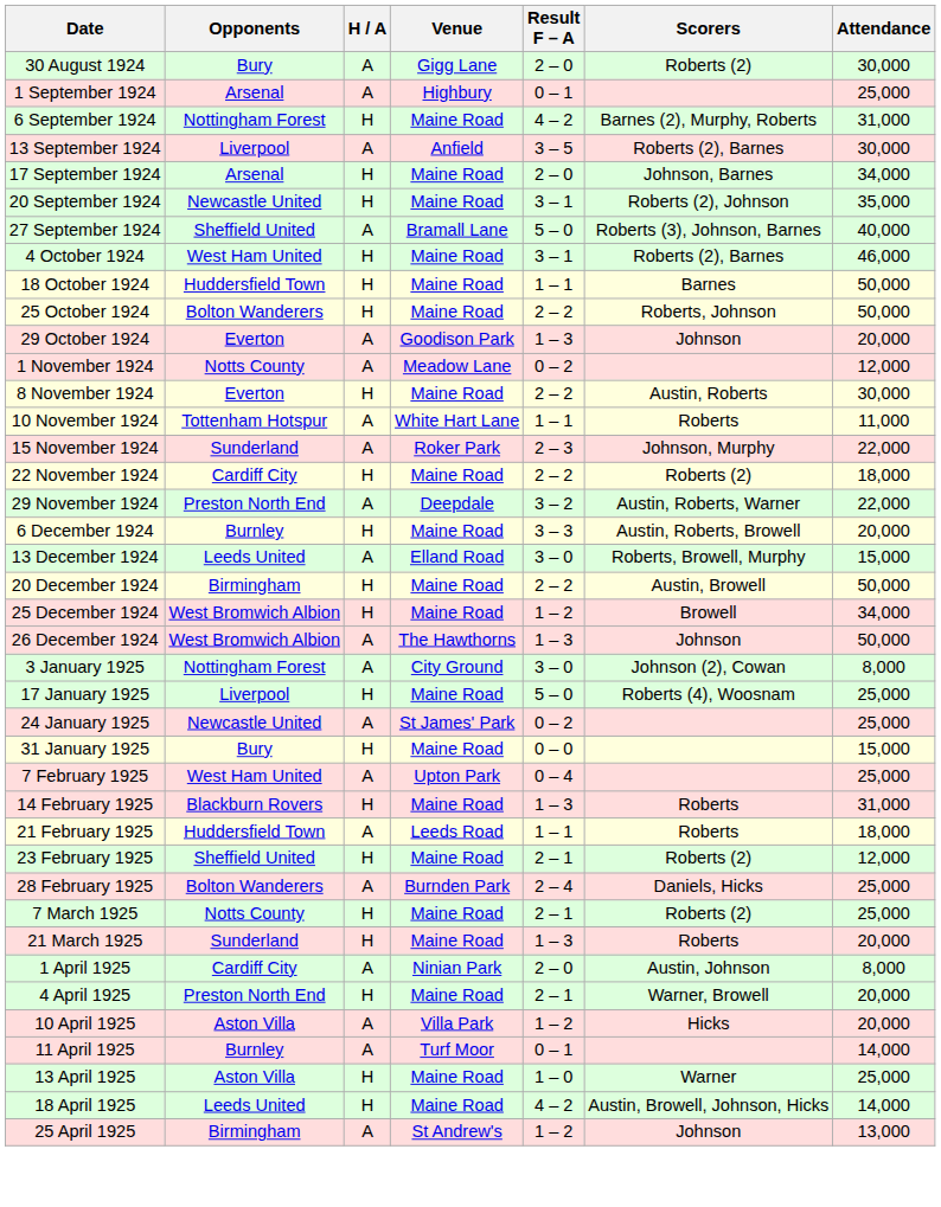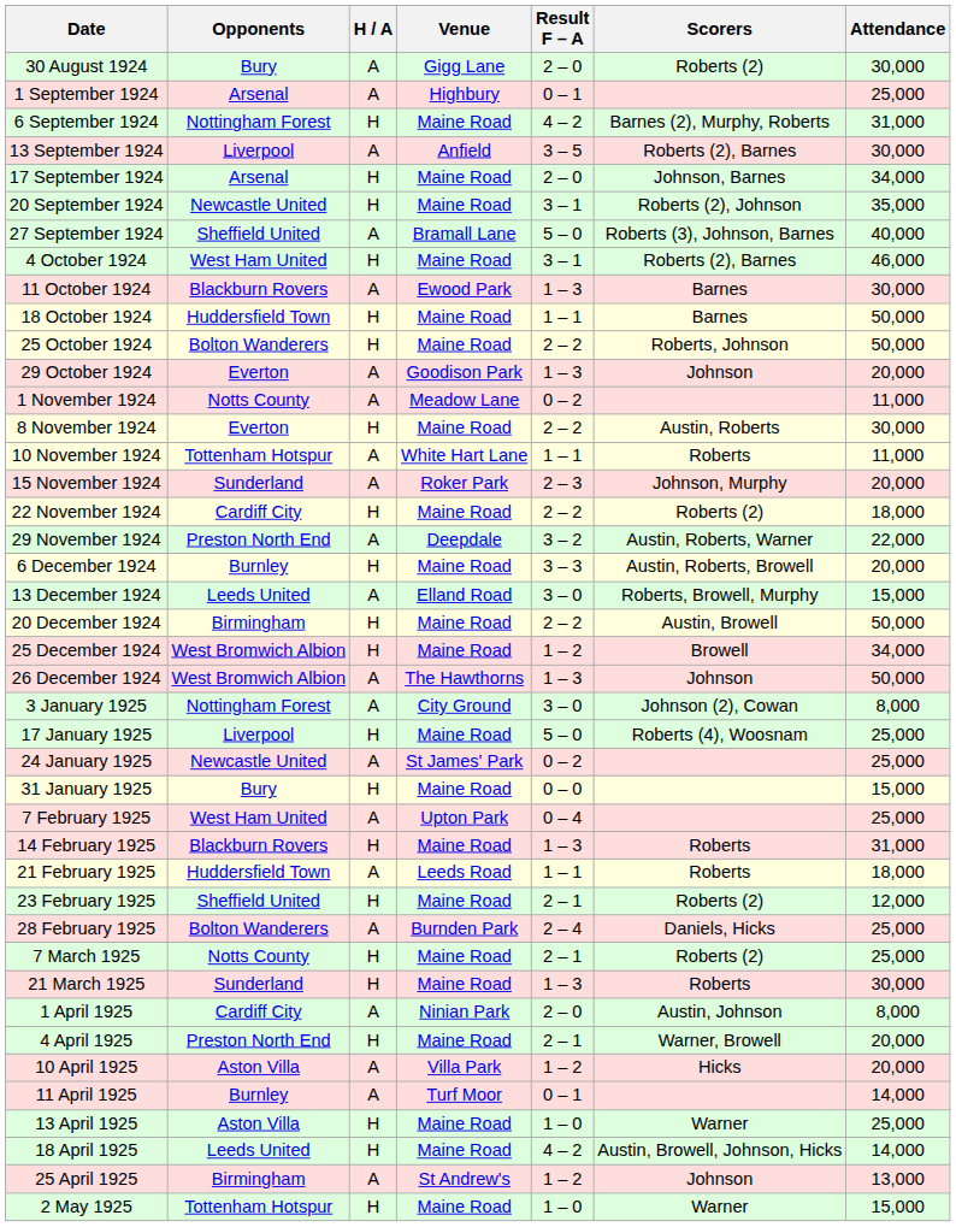+ row: 11 October 1924 | Blackburn Rovers | A | Ewood Park | 1 – 3 | Barnes | 30,000
1 November 1924 | Attendance: 12,000 -> 11,000
15 November 1924 | Attendance: 22,000 -> 20,000
21 March 1925 | Attendance: 20,000 -> 30,000
+ row: 2 May 1925 | Tottenham Hotspur | H | Maine Road | 1 – 0 | Warner | 15,000
